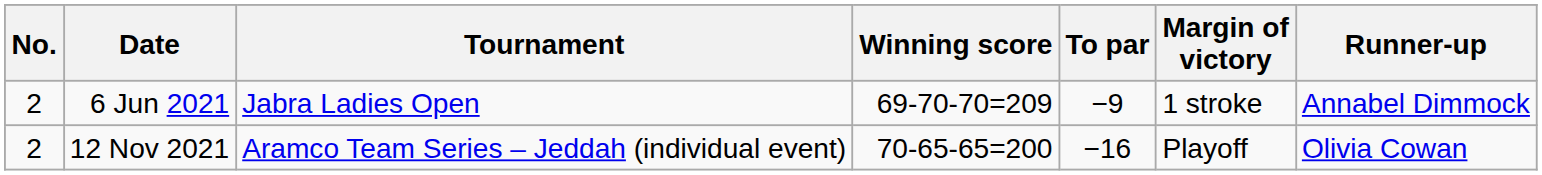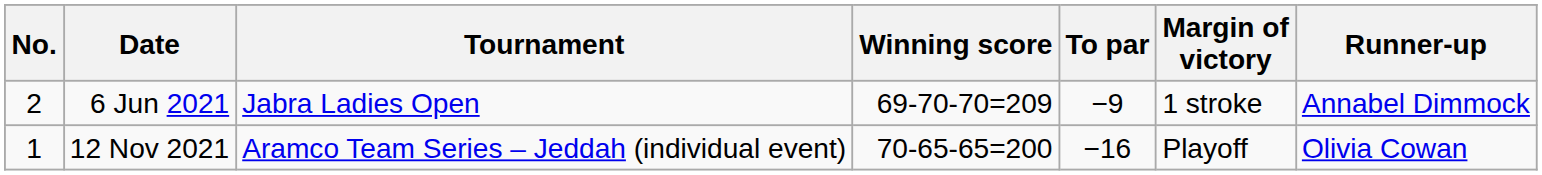12 Nov 2021 | No.: 2 -> 1
